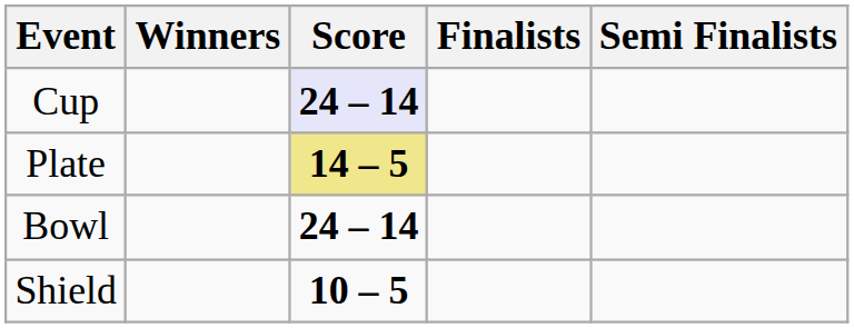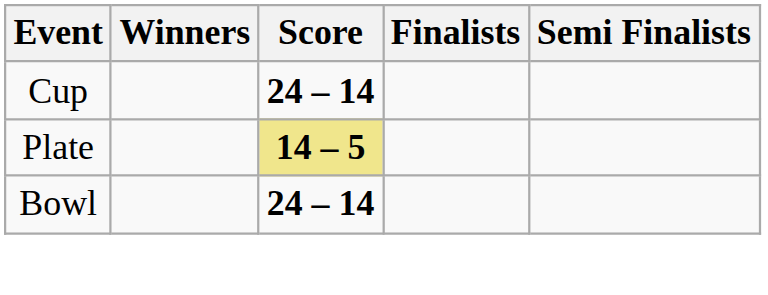Cup | Score: lavender background -> no background
- row: Shield | 10 – 5
